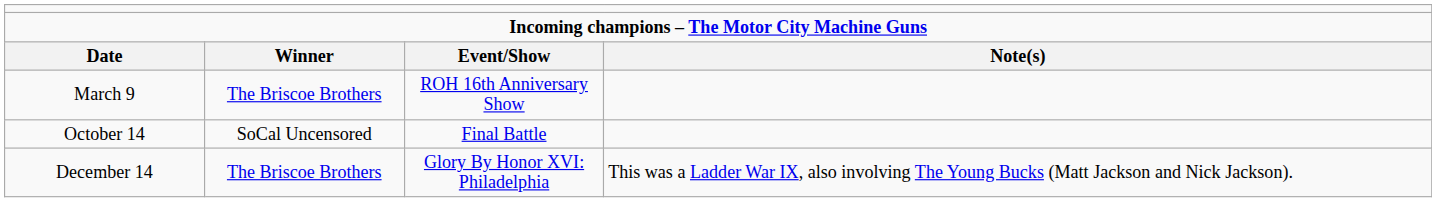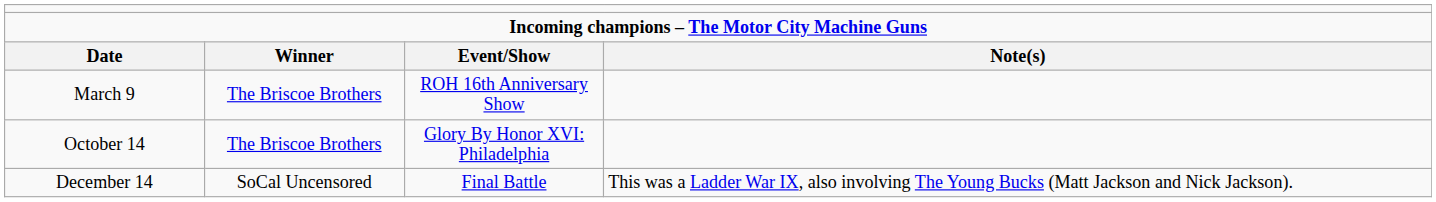October 14 | column 2: SoCal Uncensored -> The Briscoe Brothers
October 14 | column 3: Final Battle -> Glory By Honor XVI: Philadelphia
December 14 | column 2: The Briscoe Brothers -> SoCal Uncensored
December 14 | column 3: Glory By Honor XVI: Philadelphia -> Final Battle
